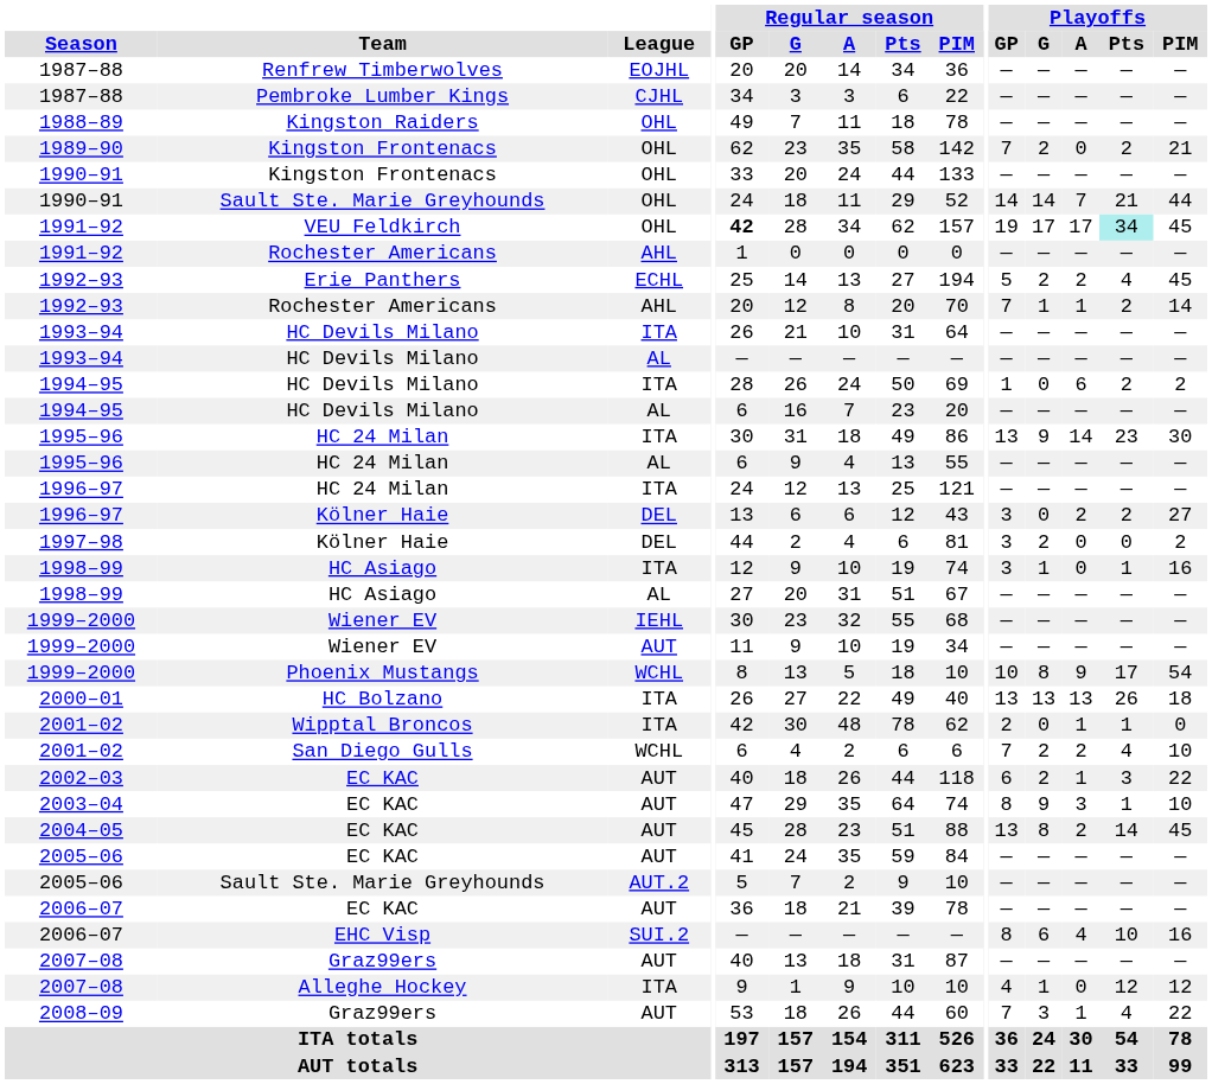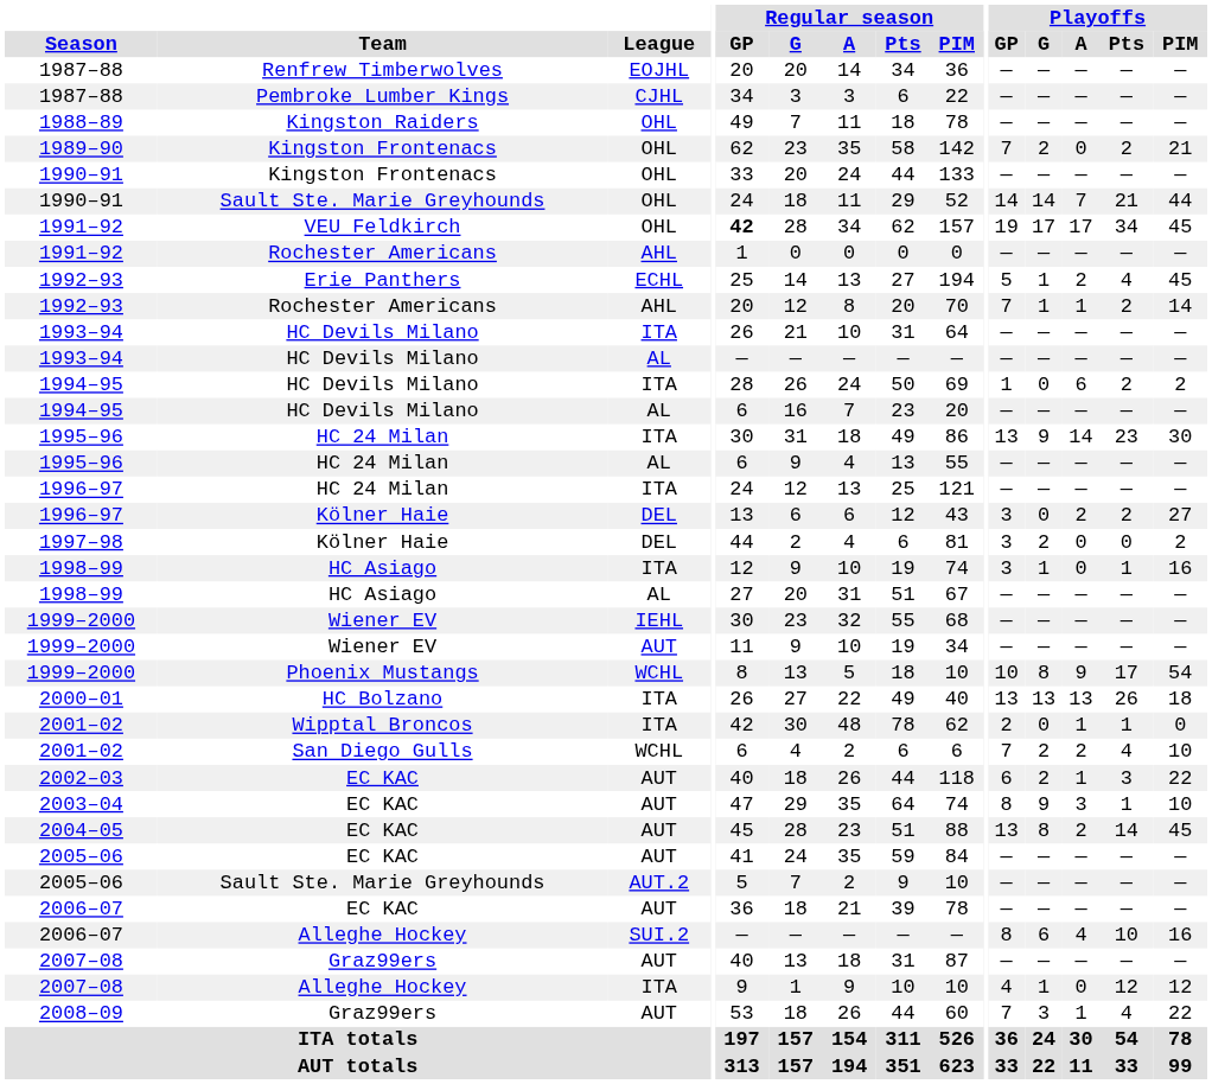1991–92 / OHL | Playoffs / Pts: paleturquoise background -> no background
1992–93 / ECHL | Playoffs / G: 2 -> 1
2006–07 / SUI.2 | Team: EHC Visp -> Alleghe Hockey
